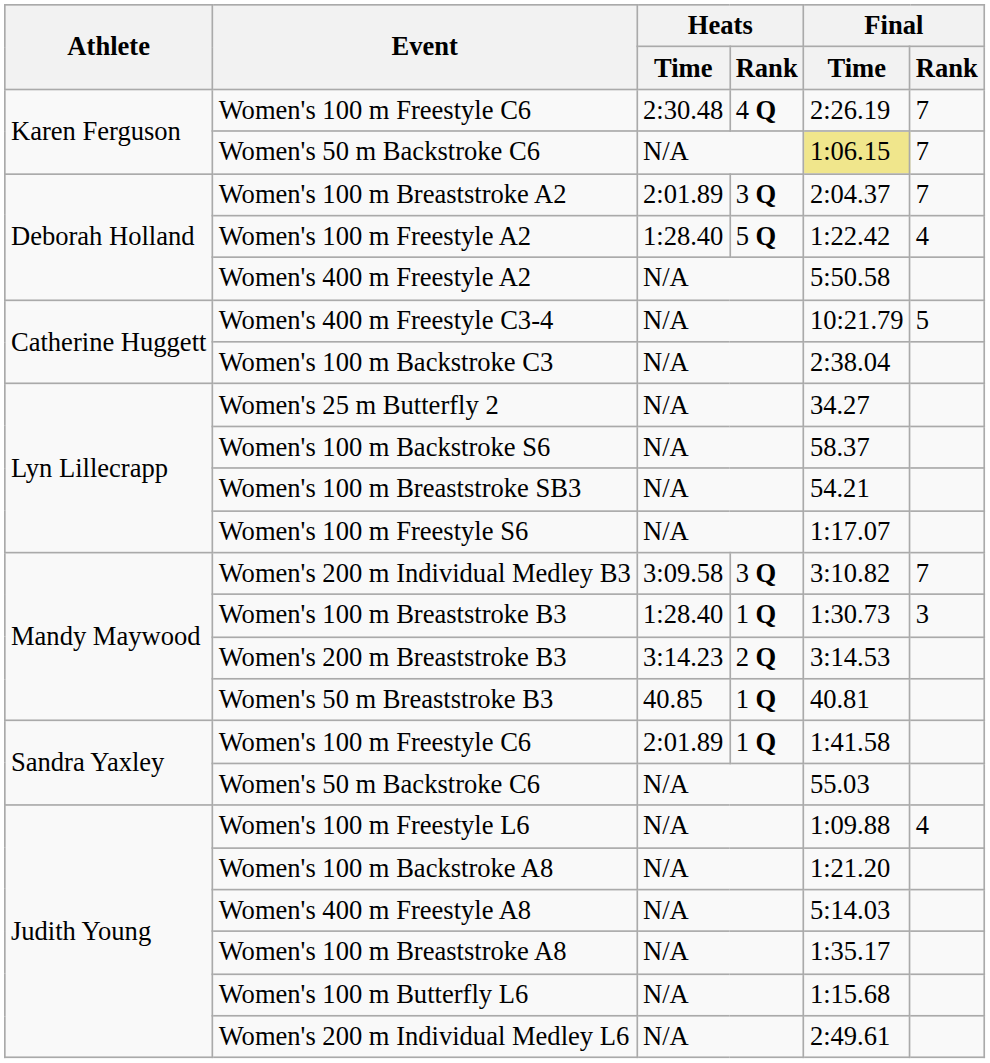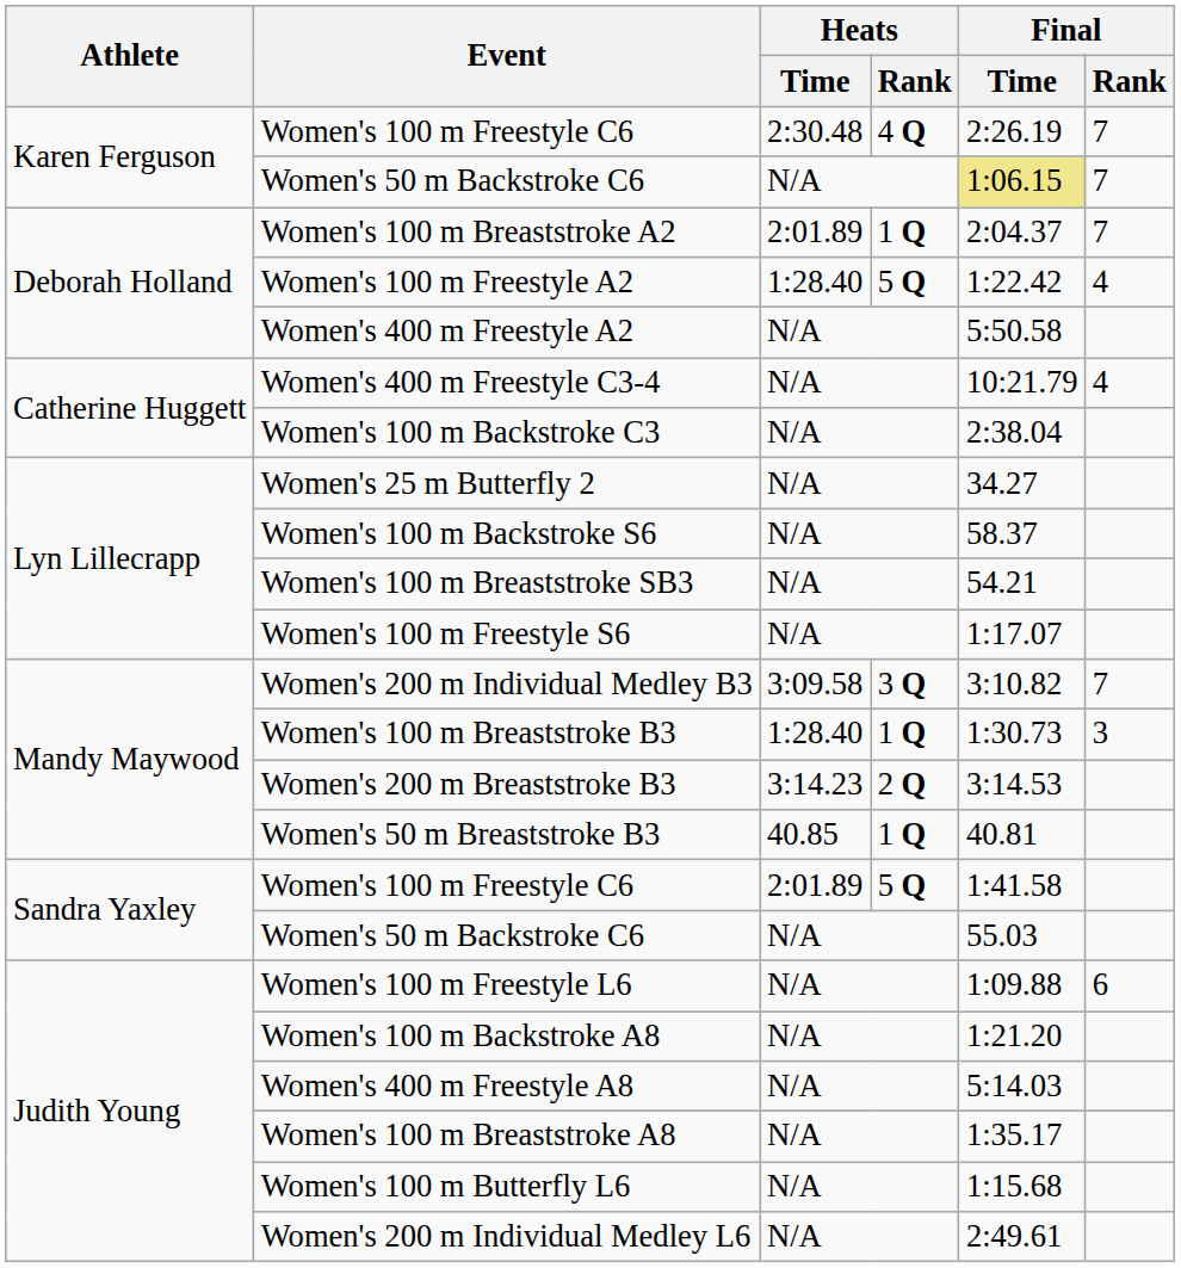Women's 100 m Breaststroke A2 | Heats / Rank: 3 Q -> 1 Q
Women's 400 m Freestyle C3-4 | Final / Rank: 5 -> 4
Sandra Yaxley / Women's 100 m Freestyle C6 | Heats / Rank: 1 Q -> 5 Q
Women's 100 m Freestyle L6 | Final / Rank: 4 -> 6
